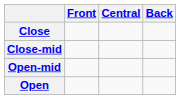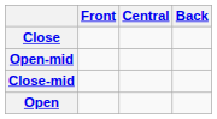rows swapped: Close-mid <-> Open-mid
